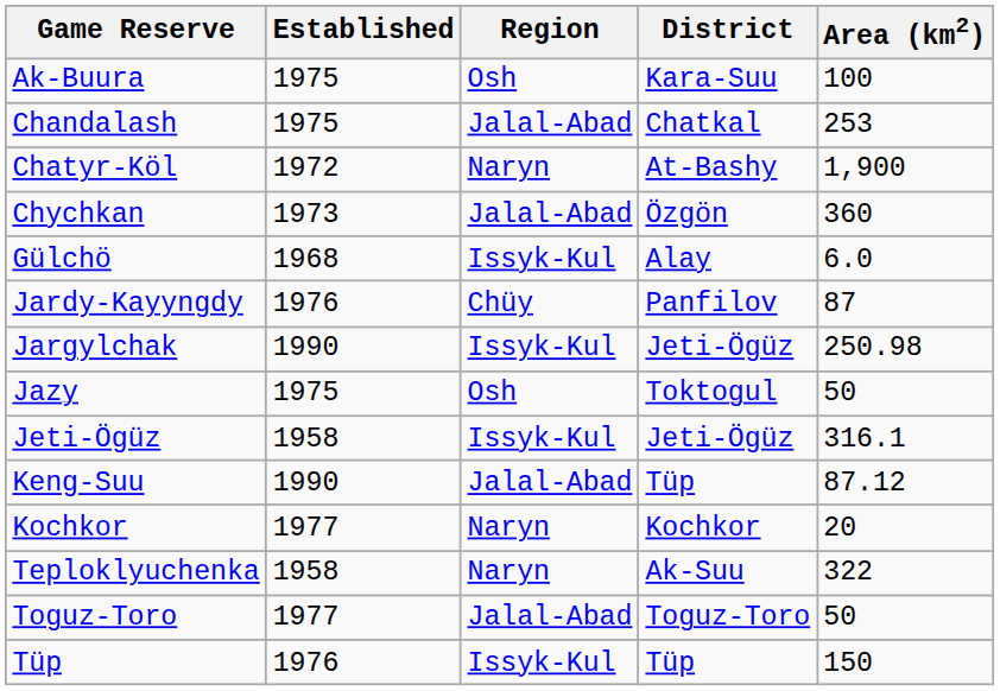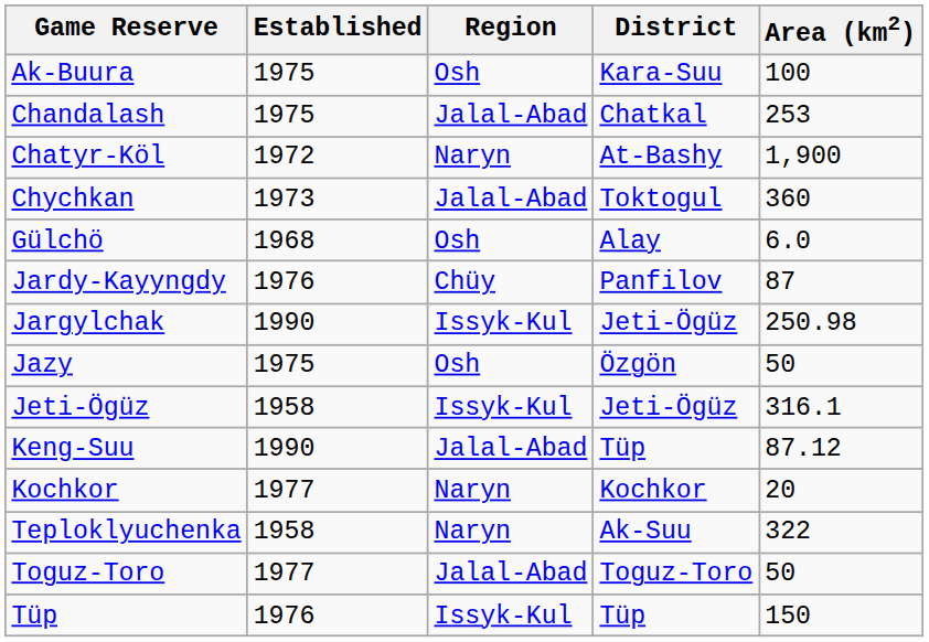Chychkan | District: Özgön -> Toktogul
Gülchö | Region: Issyk-Kul -> Osh
Jazy | District: Toktogul -> Özgön
